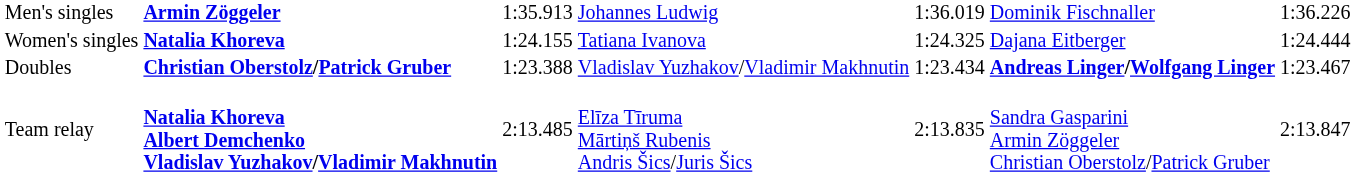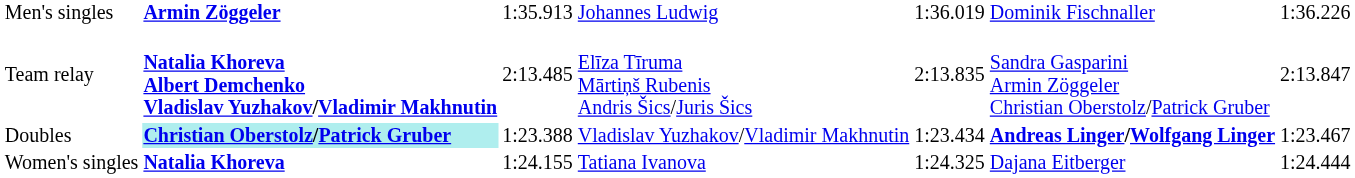rows swapped: Women's singles <-> Team relay
Doubles | column 2: no background -> paleturquoise background
